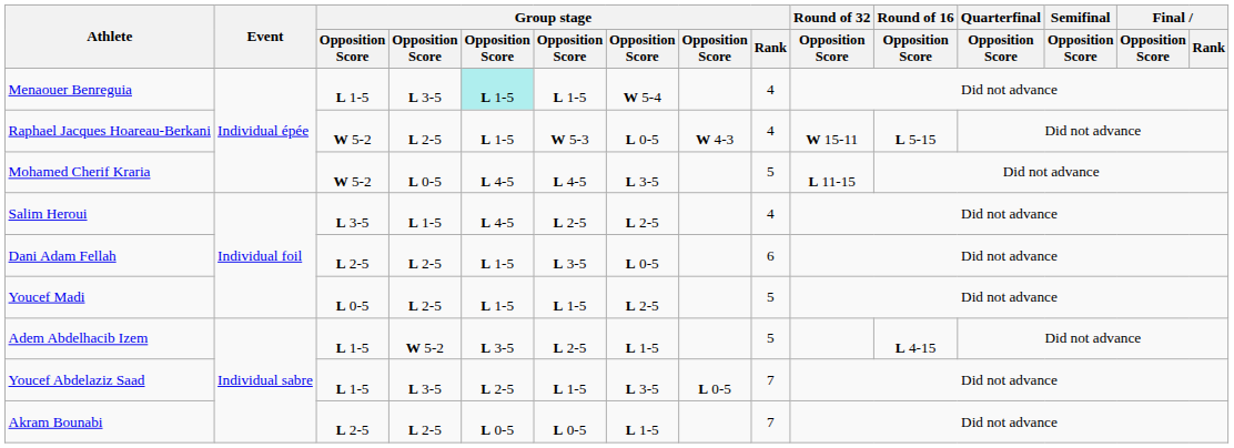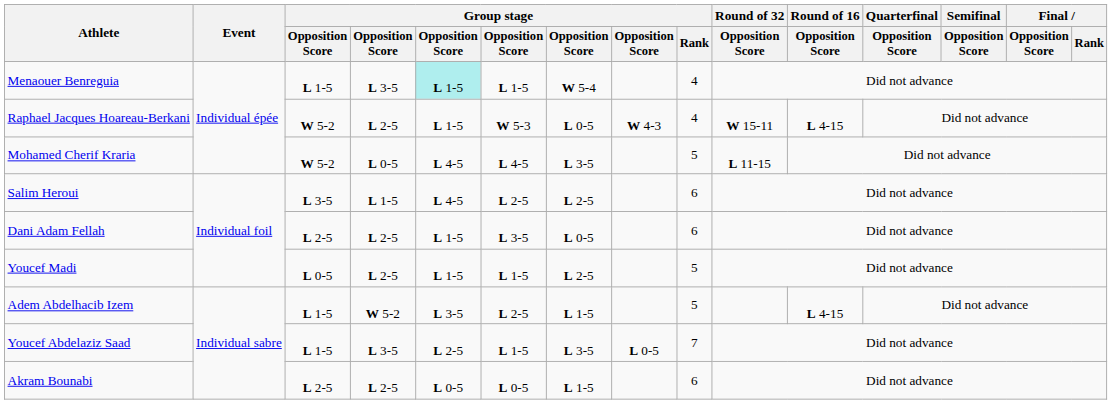Raphael Jacques Hoareau-Berkani | Round of 16 / Opposition Score: L 5-15 -> L 4-15
Salim Heroui | Group stage / Rank: 4 -> 6
Akram Bounabi | Group stage / Rank: 7 -> 6
